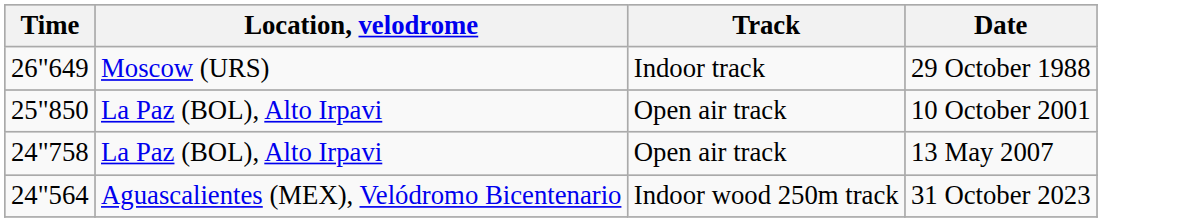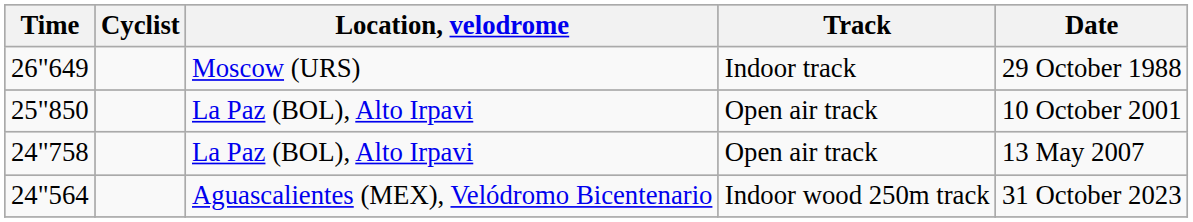+ column: Cyclist
